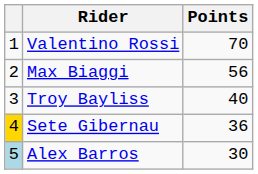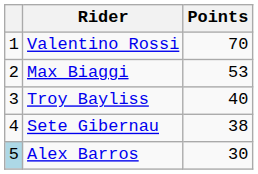Max Biaggi | Points: 56 -> 53
Sete Gibernau | column 1: gold background -> no background
Sete Gibernau | Points: 36 -> 38
